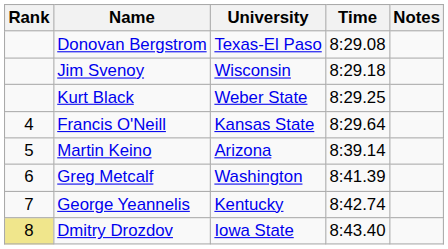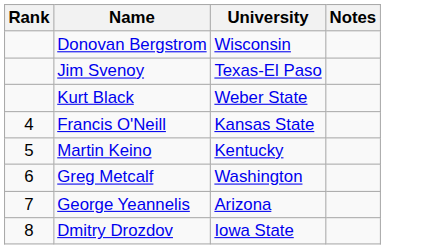- column: Time | 8:29.08 | 8:29.18 | 8:29.25 | 8:29.64 | 8:39.14 | 8:41.39 | 8:42.74 | 8:43.40
Donovan Bergstrom | University: Texas-El Paso -> Wisconsin
Jim Svenoy | University: Wisconsin -> Texas-El Paso
Martin Keino | University: Arizona -> Kentucky
George Yeannelis | University: Kentucky -> Arizona
Dmitry Drozdov | Rank: khaki background -> no background
